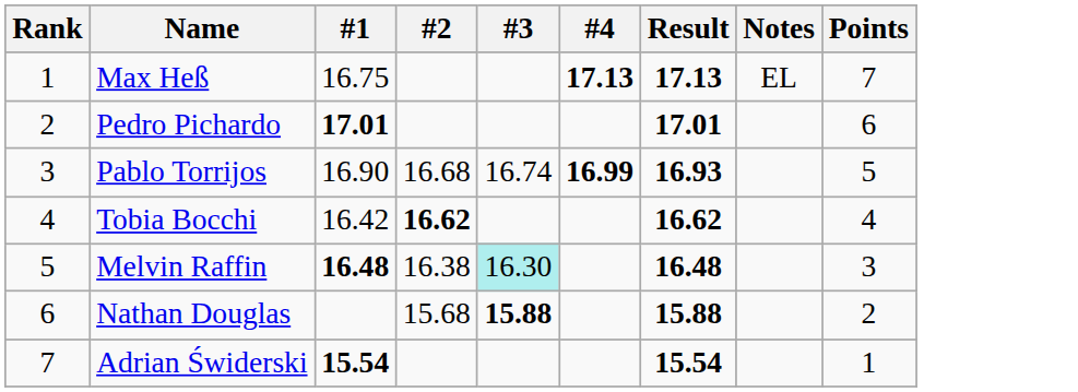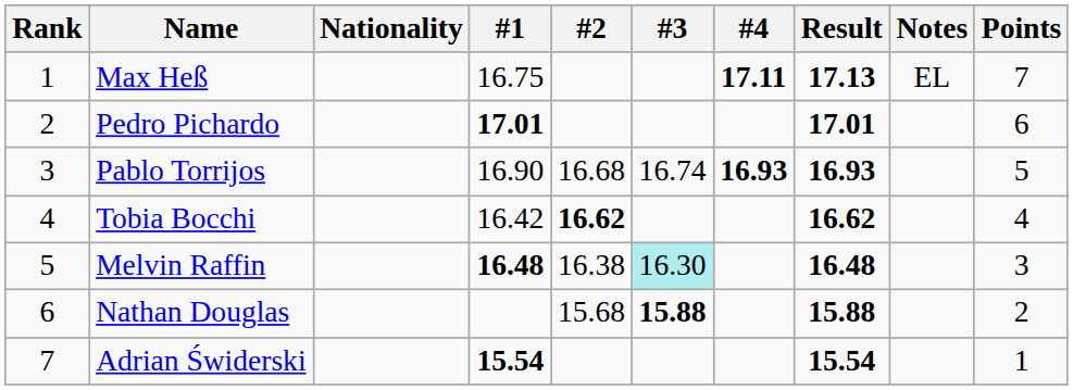+ column: Nationality
Max Heß | #4: 17.13 -> 17.11
Pablo Torrijos | #4: 16.99 -> 16.93
